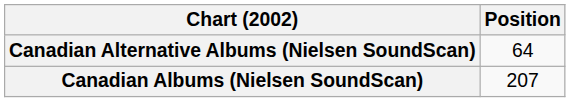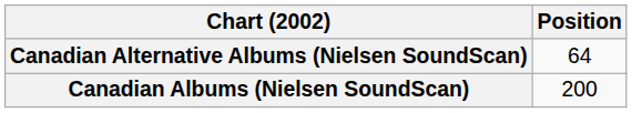Canadian Albums (Nielsen SoundScan) | Position: 207 -> 200
